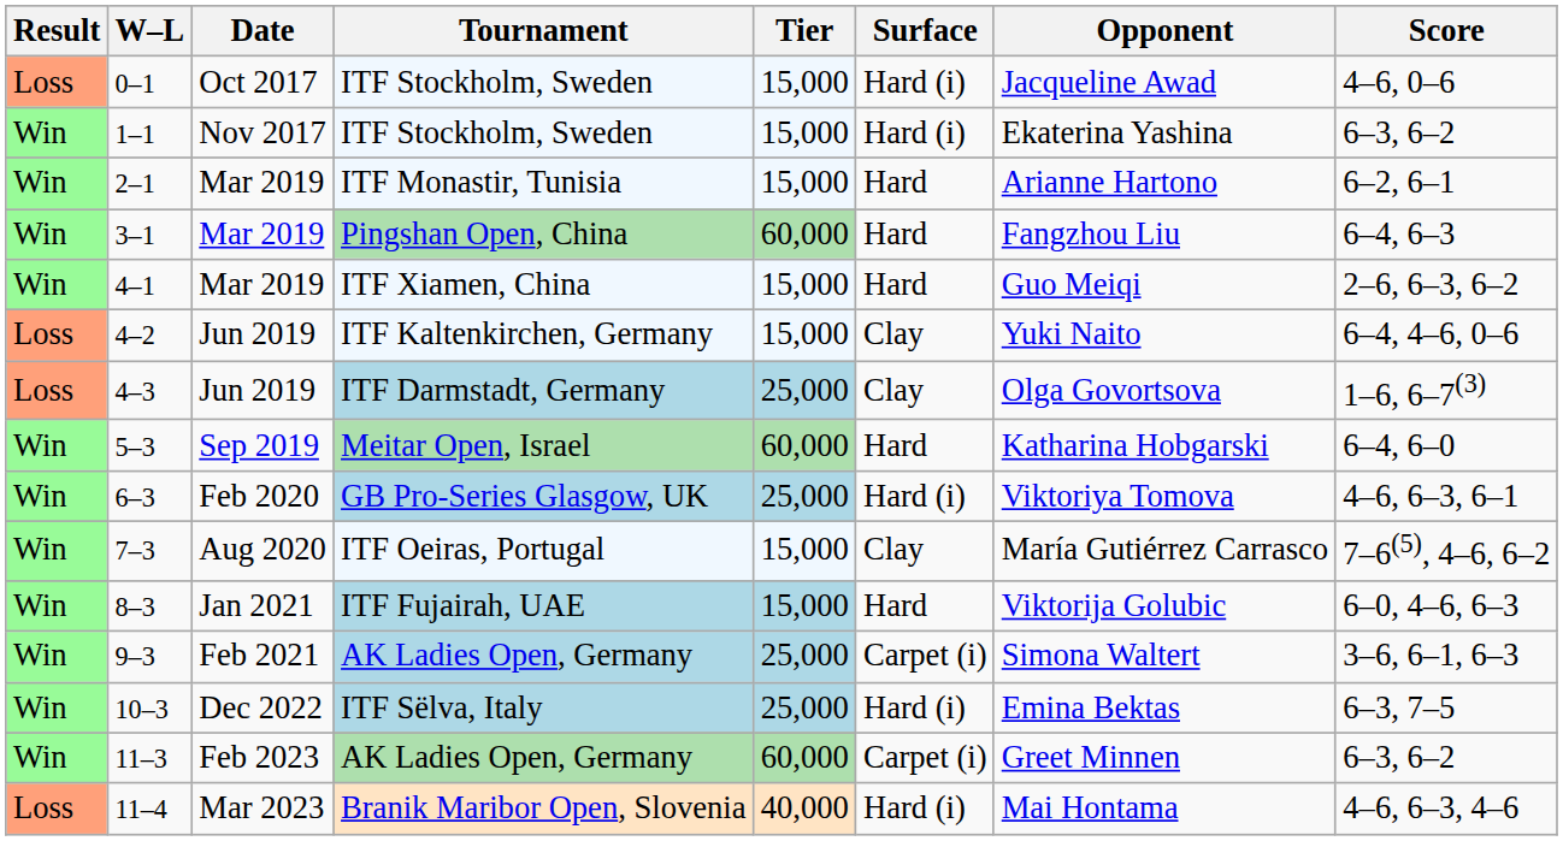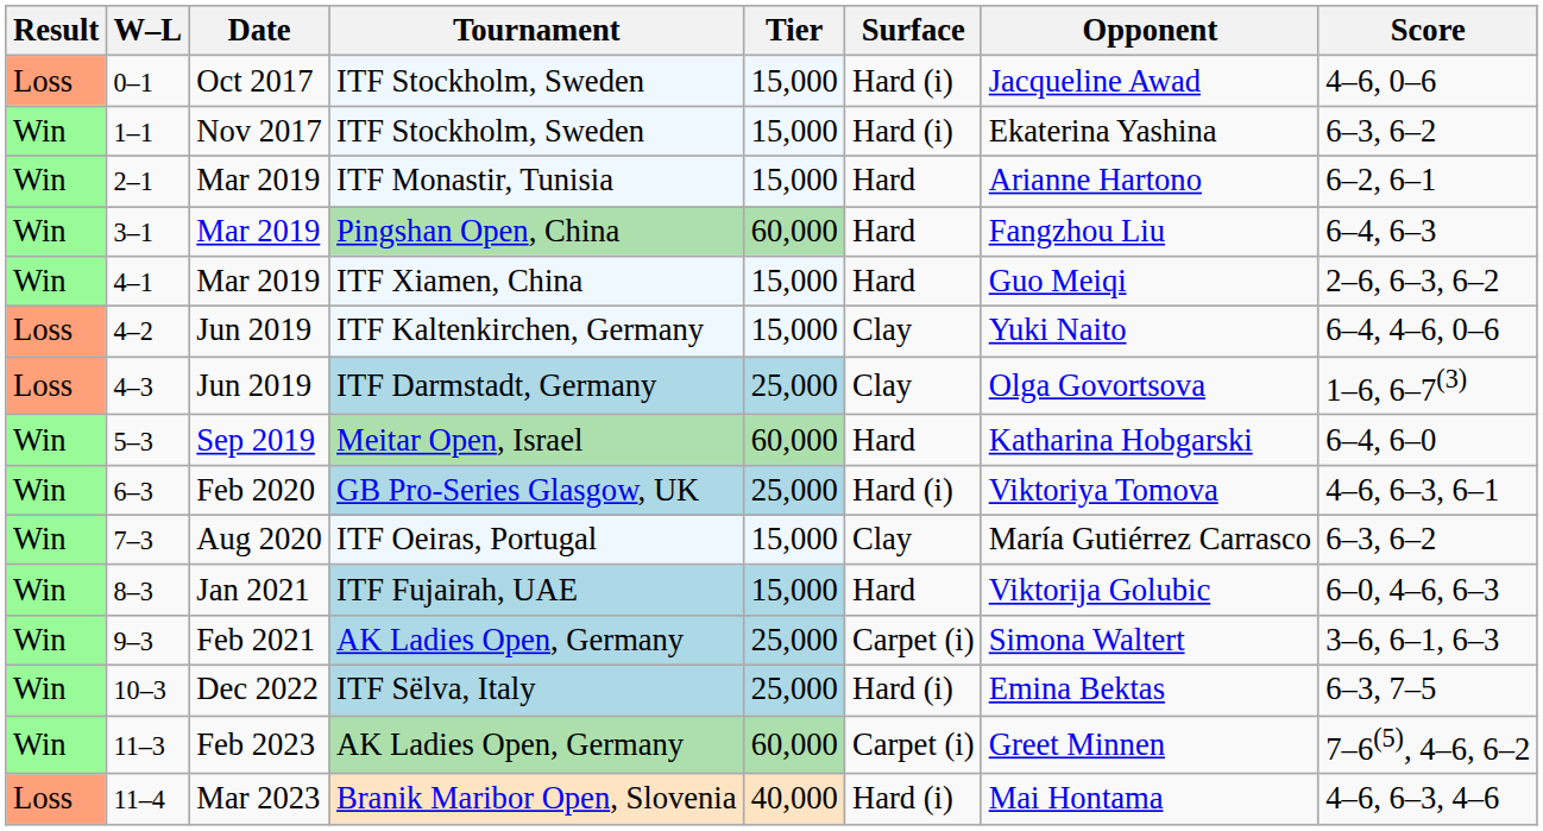7–3 | Score: 7–6(5), 4–6, 6–2 -> 6–3, 6–2
11–3 | Score: 6–3, 6–2 -> 7–6(5), 4–6, 6–2
